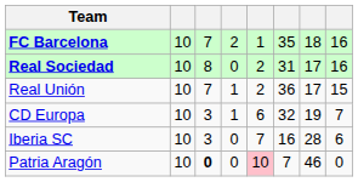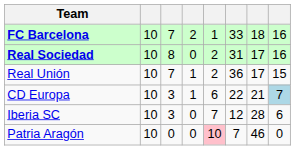FC Barcelona | column 6: 35 -> 33
CD Europa | column 6: 32 -> 22
CD Europa | column 7: 19 -> 21
CD Europa | column 8: no background -> lightblue background
Iberia SC | column 6: 16 -> 12
Patria Aragón | column 3: bold -> normal
